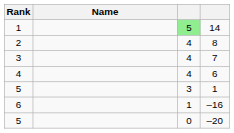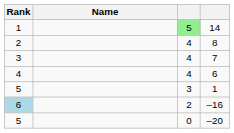–16 | Rank: no background -> lightblue background
–16 | column 3: 1 -> 2
